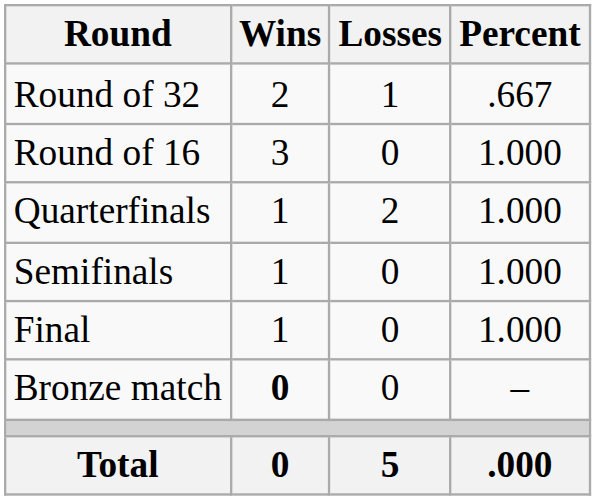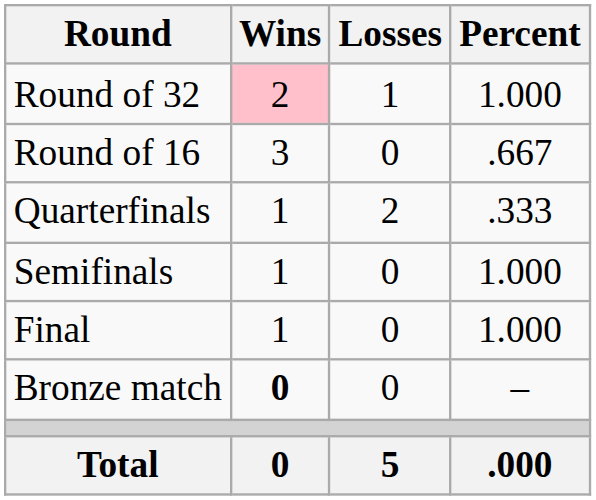Round of 32 | Wins: no background -> pink background
Round of 32 | Percent: .667 -> 1.000
Round of 16 | Percent: 1.000 -> .667
Quarterfinals | Percent: 1.000 -> .333
